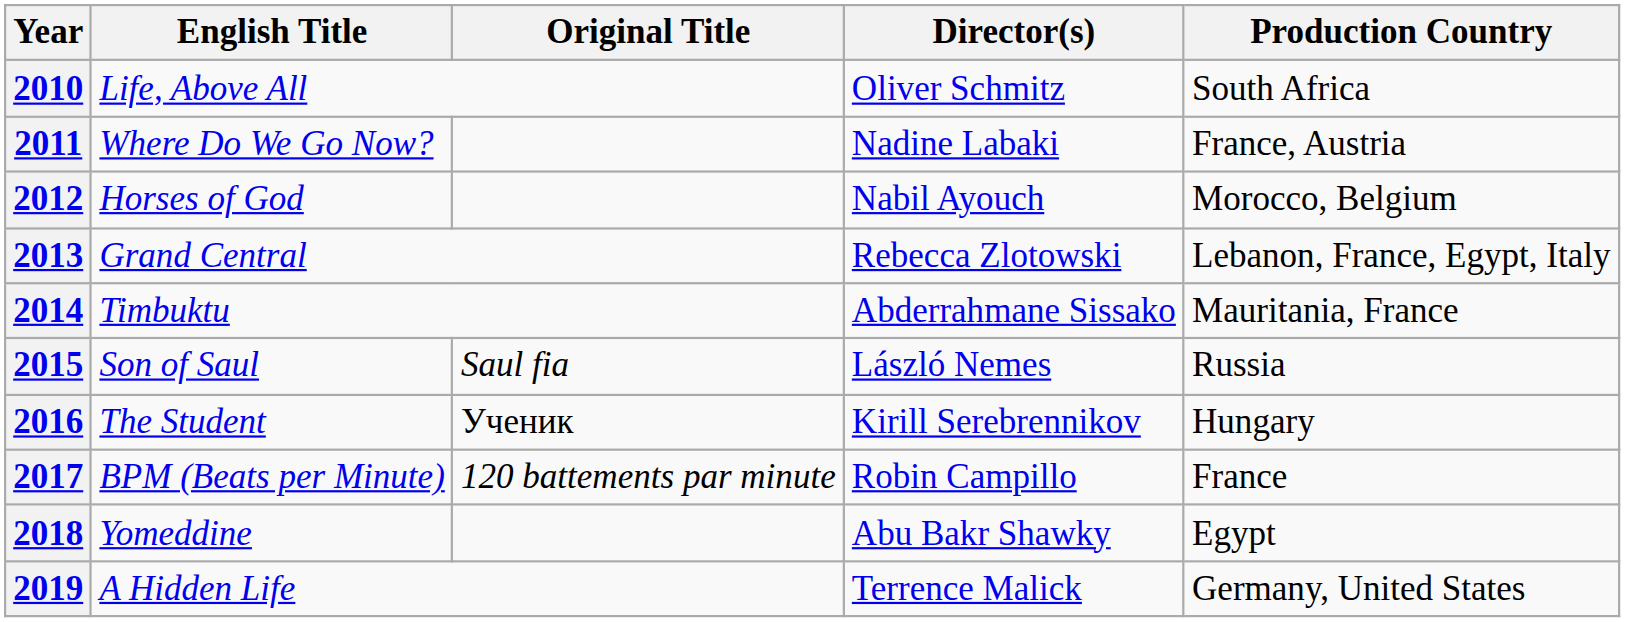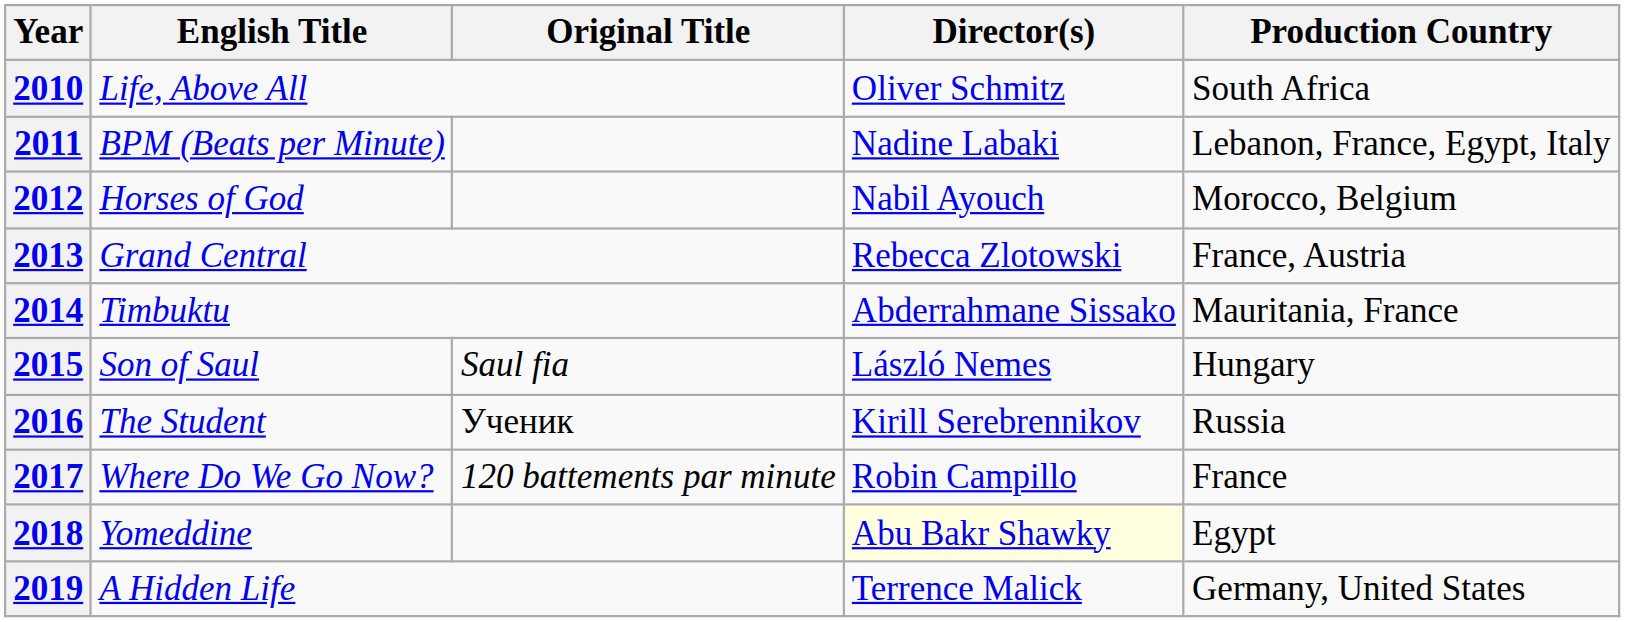2011 | English Title: Where Do We Go Now? -> BPM (Beats per Minute)
2011 | Production Country: France, Austria -> Lebanon, France, Egypt, Italy
2013 | Production Country: Lebanon, France, Egypt, Italy -> France, Austria
2015 | Production Country: Russia -> Hungary
2016 | Production Country: Hungary -> Russia
2017 | English Title: BPM (Beats per Minute) -> Where Do We Go Now?
2018 | Director(s): no background -> lightyellow background
